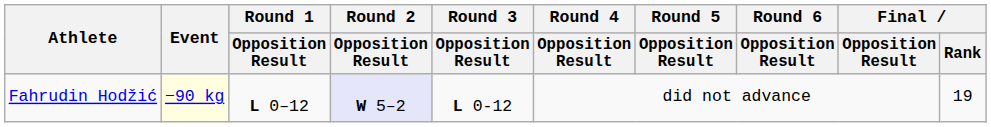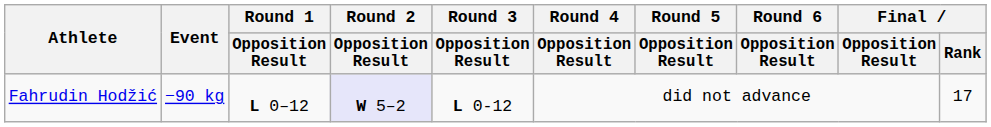Fahrudin Hodžić | Event: lightyellow background -> no background
Fahrudin Hodžić | Final / Rank: 19 -> 17
